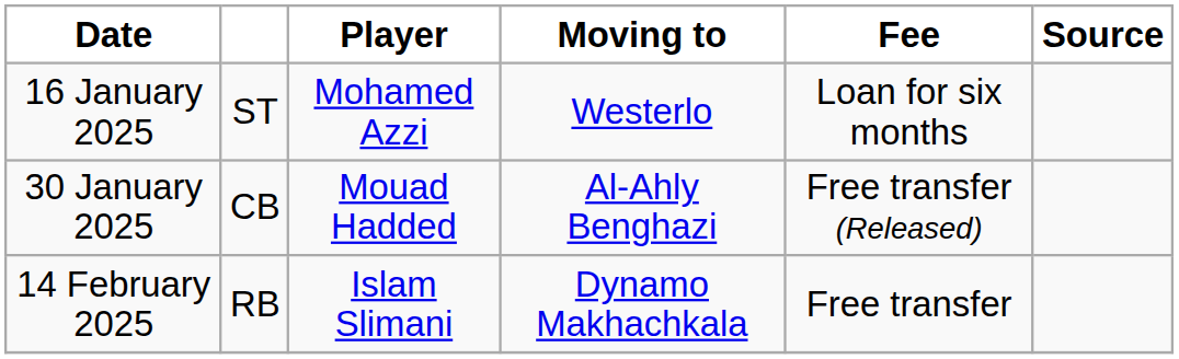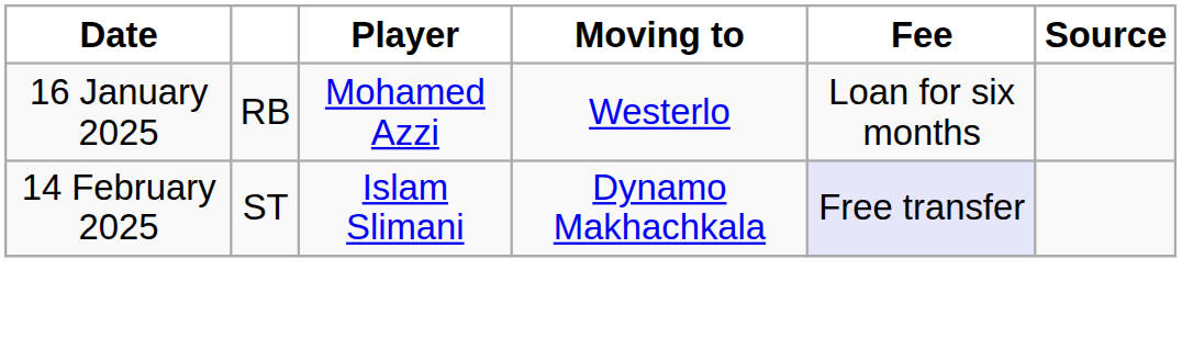16 January 2025 | column 2: ST -> RB
- row: 30 January 2025 | CB | Mouad Hadded | Al-Ahly Benghazi | Free transfer (Released)
14 February 2025 | column 2: RB -> ST
14 February 2025 | Fee: no background -> lavender background
